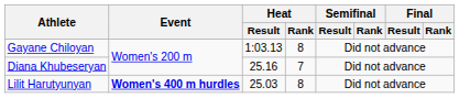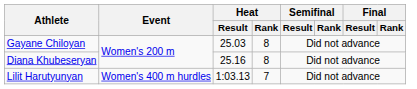Gayane Chiloyan | Heat / Result: 1:03.13 -> 25.03
Diana Khubeseryan | Heat / Rank: 7 -> 8
Lilit Harutyunyan | Event: bold -> normal
Lilit Harutyunyan | Heat / Result: 25.03 -> 1:03.13
Lilit Harutyunyan | Heat / Rank: 8 -> 7
